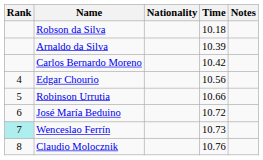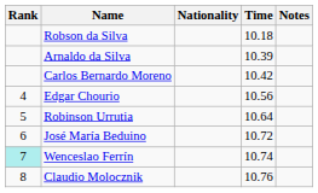Robinson Urrutia | Time: 10.66 -> 10.64
Wenceslao Ferrín | Time: 10.73 -> 10.74
